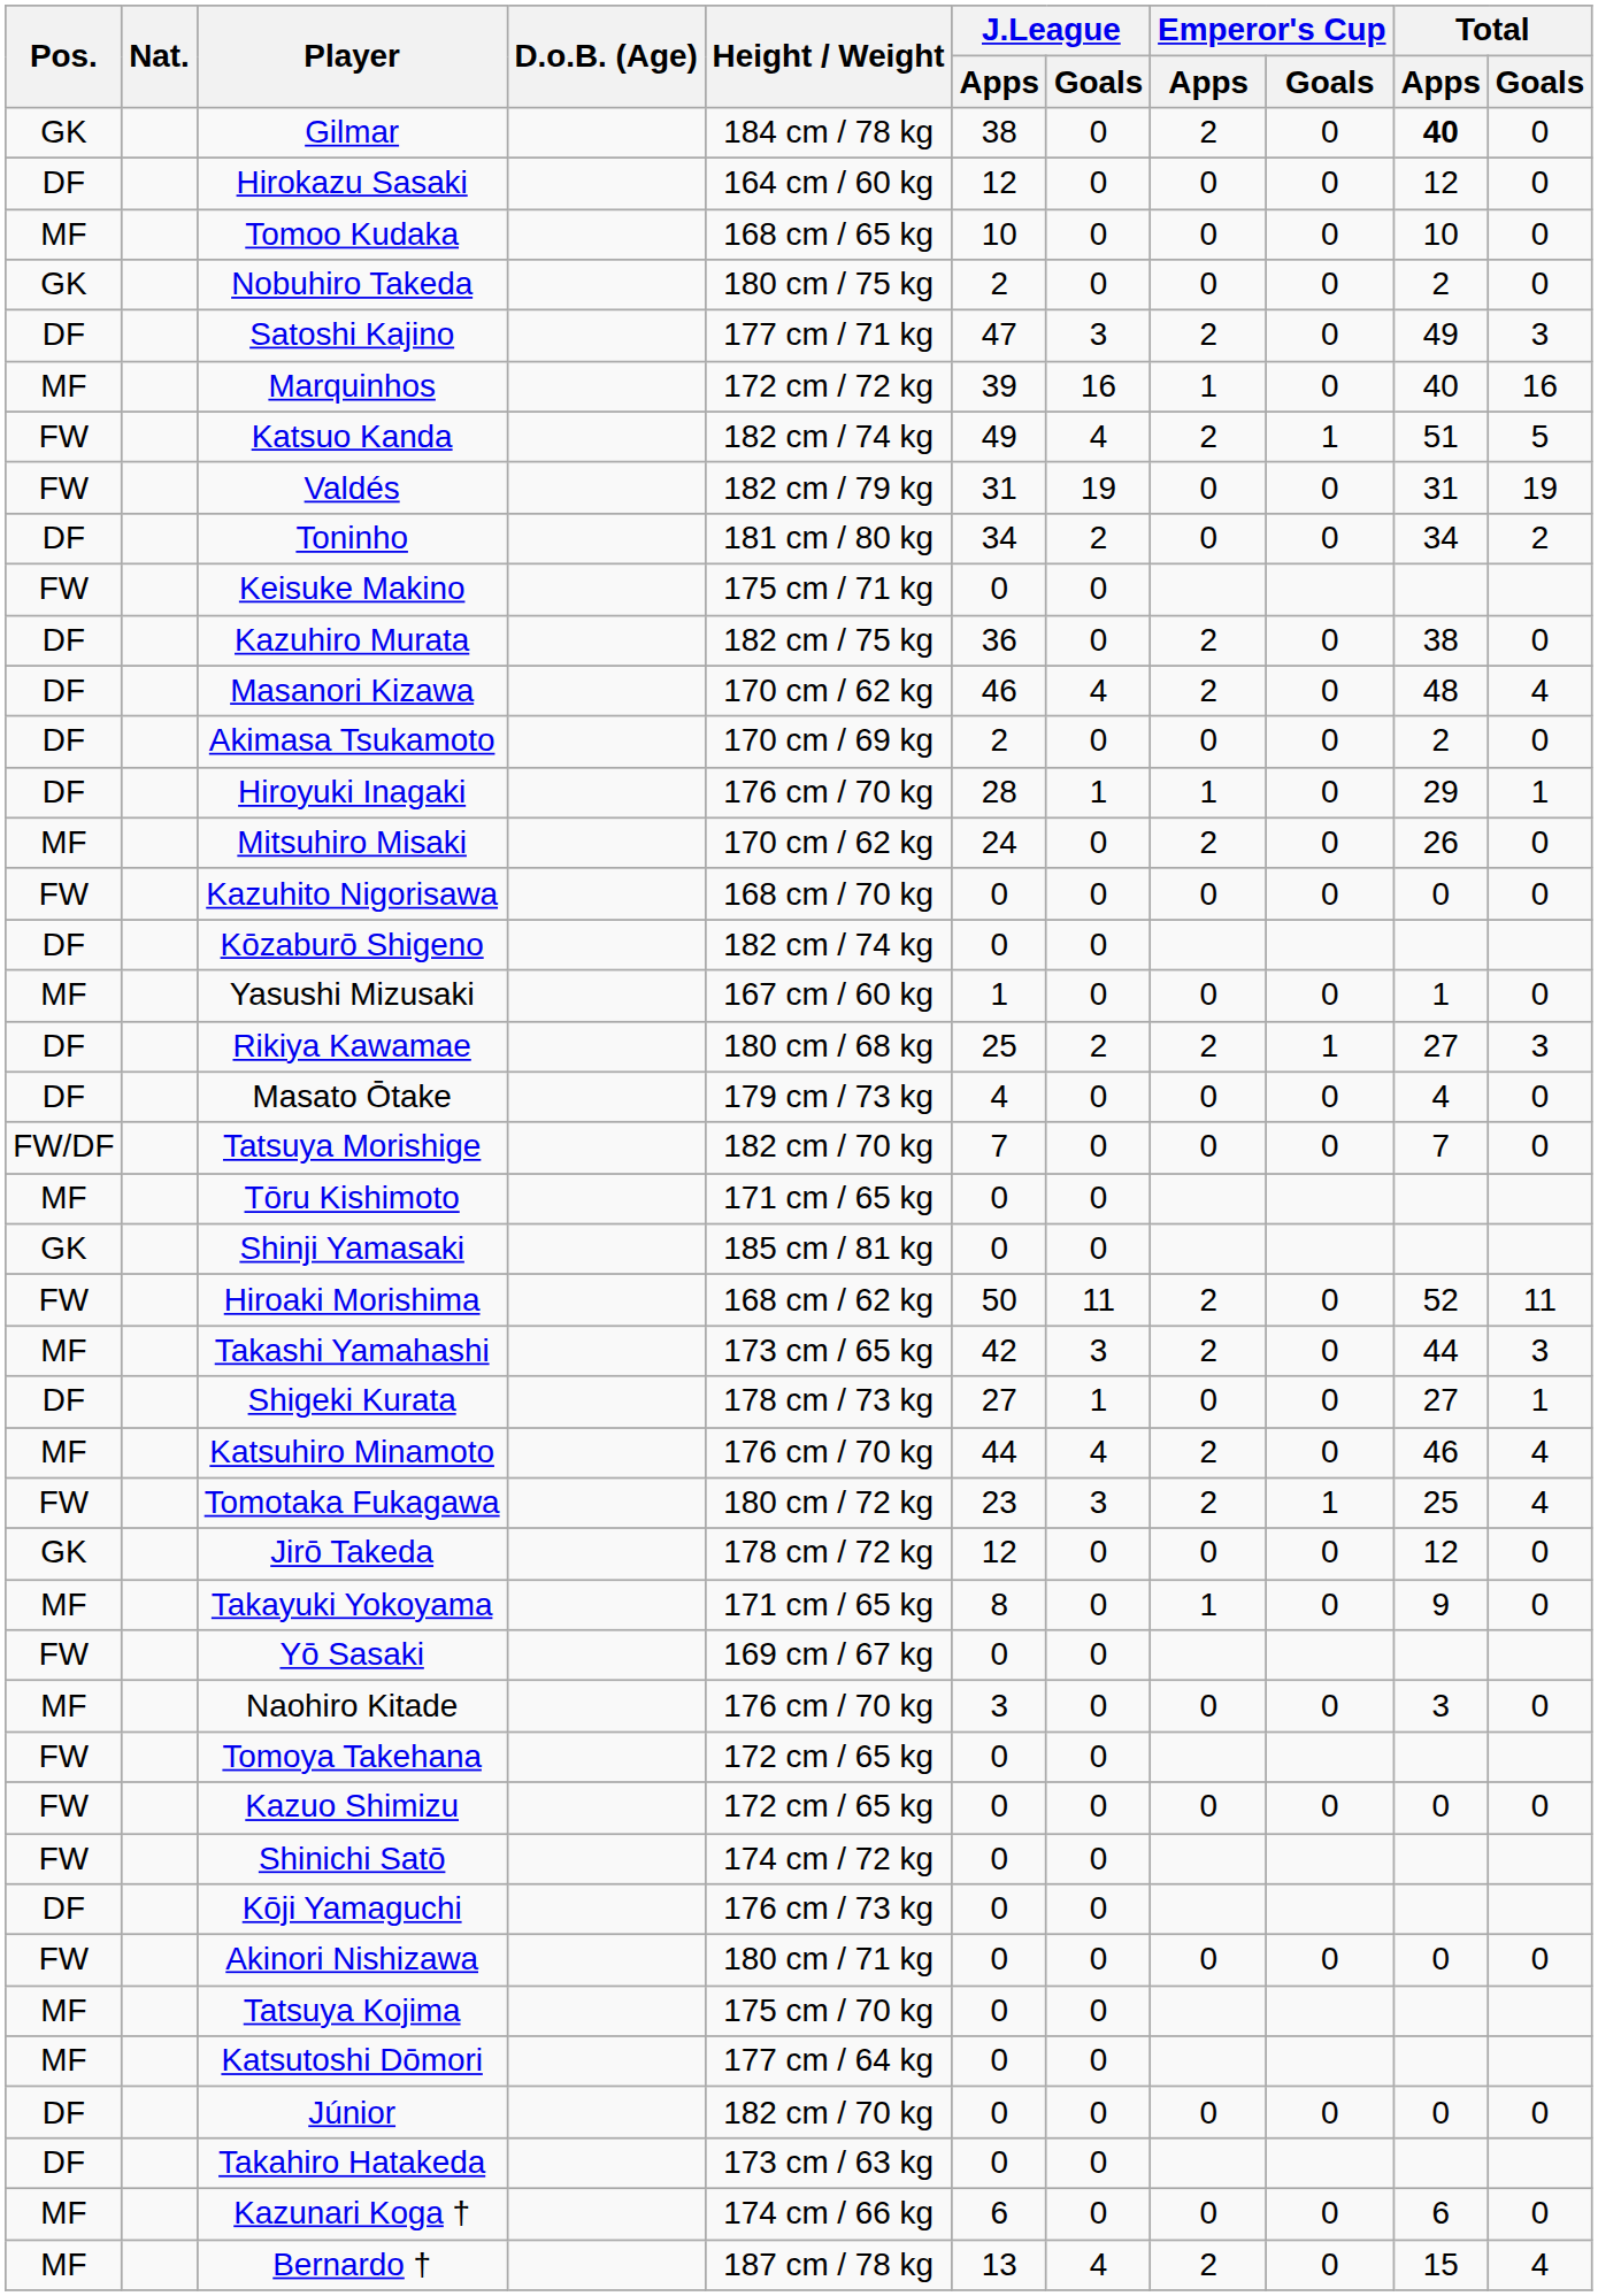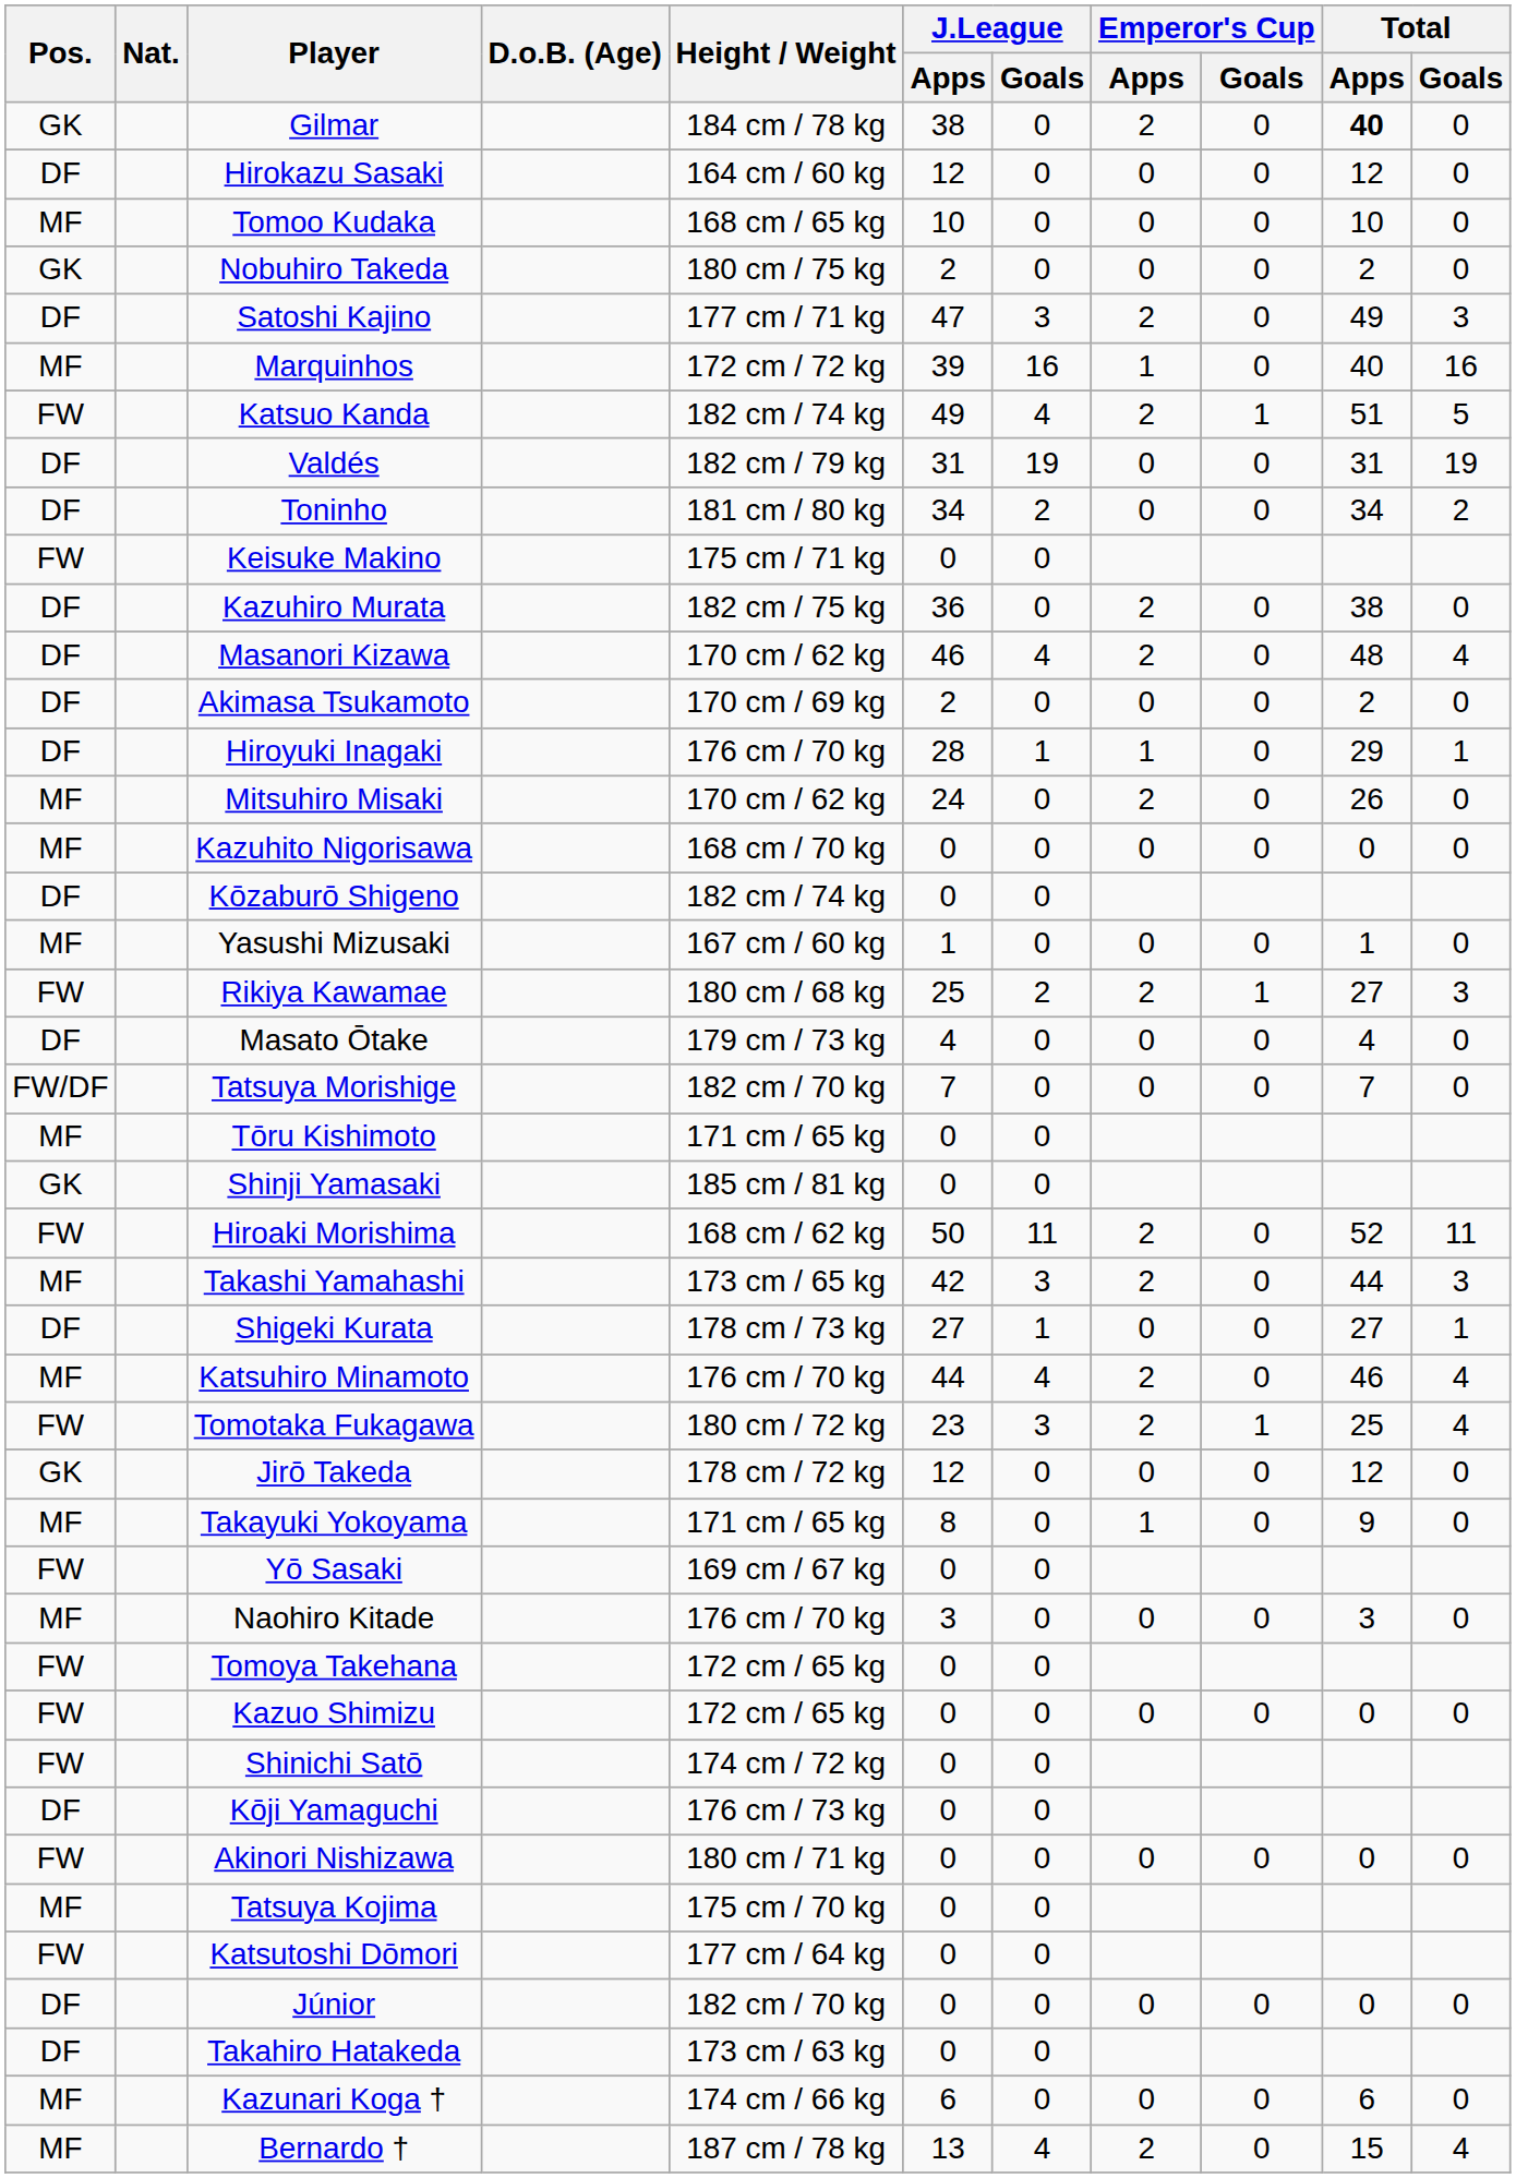Valdés | Pos.: FW -> DF
Kazuhito Nigorisawa | Pos.: FW -> MF
Rikiya Kawamae | Pos.: DF -> FW
Katsutoshi Dōmori | Pos.: MF -> FW
